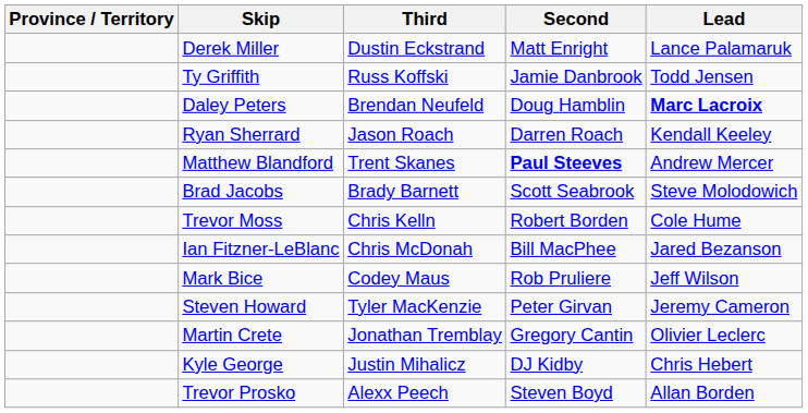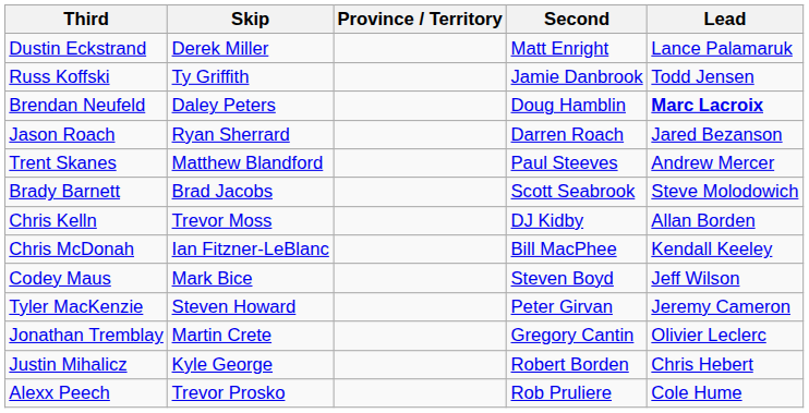columns swapped: Province / Territory <-> Third
Ryan Sherrard | Lead: Kendall Keeley -> Jared Bezanson
Matthew Blandford | Second: bold -> normal
Trevor Moss | Second: Robert Borden -> DJ Kidby
Trevor Moss | Lead: Cole Hume -> Allan Borden
Ian Fitzner-LeBlanc | Lead: Jared Bezanson -> Kendall Keeley
Mark Bice | Second: Rob Pruliere -> Steven Boyd
Kyle George | Second: DJ Kidby -> Robert Borden
Trevor Prosko | Second: Steven Boyd -> Rob Pruliere
Trevor Prosko | Lead: Allan Borden -> Cole Hume
